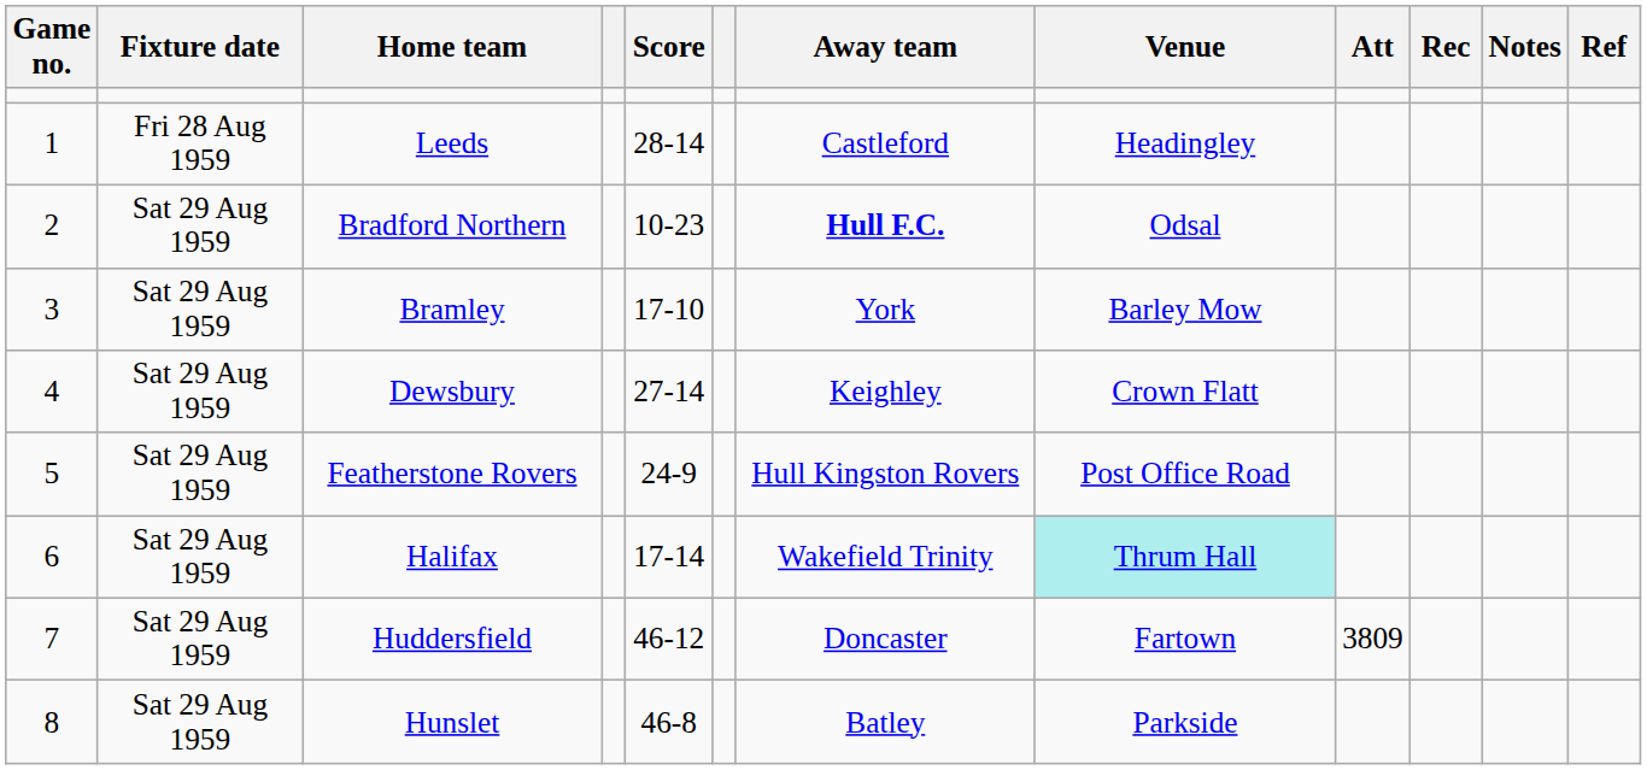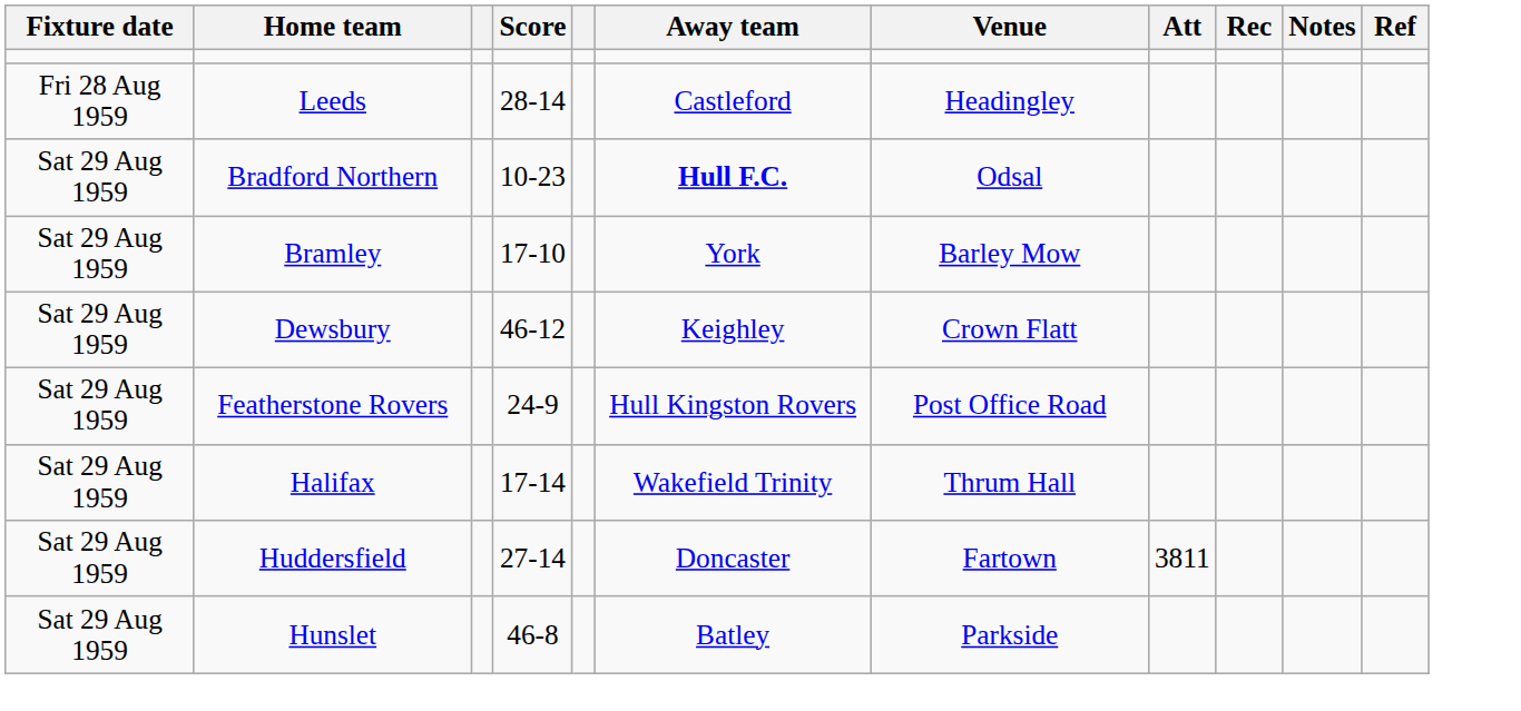- column: Game no. | 1 | 2 | 3 | 4 | 5 | 6 | 7 | 8
Dewsbury | Score: 27-14 -> 46-12
Halifax | Venue: paleturquoise background -> no background
Huddersfield | Score: 46-12 -> 27-14
Huddersfield | Att: 3809 -> 3811
